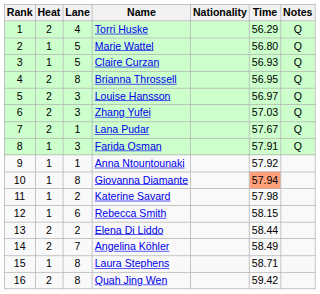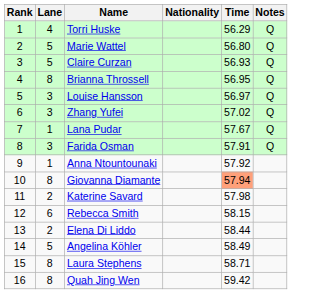- column: Heat | 2 | 1 | 1 | 2 | 2 | 2 | 2 | 1 | 1 | 1 | 1 | 1 | 2 | 2 | 1 | 2
Zhang Yufei | Time: 57.03 -> 57.02
Angelina Köhler | Lane: 7 -> 5
